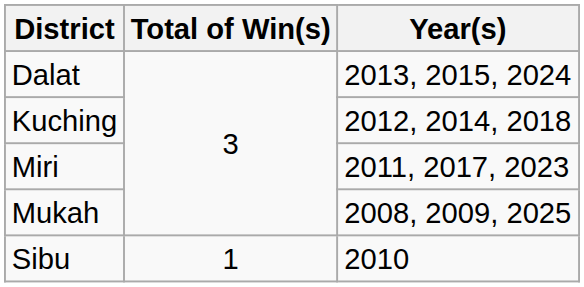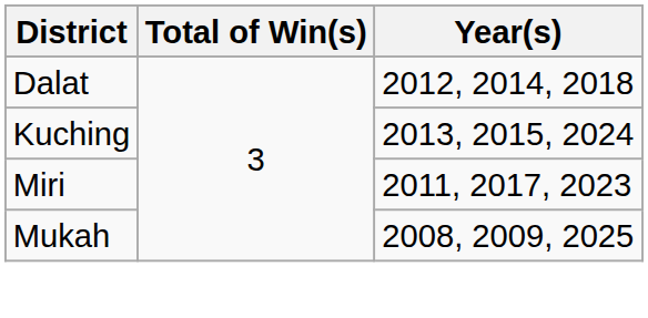Dalat | Year(s): 2013, 2015, 2024 -> 2012, 2014, 2018
Kuching | Year(s): 2012, 2014, 2018 -> 2013, 2015, 2024
- row: Sibu | 1 | 2010
